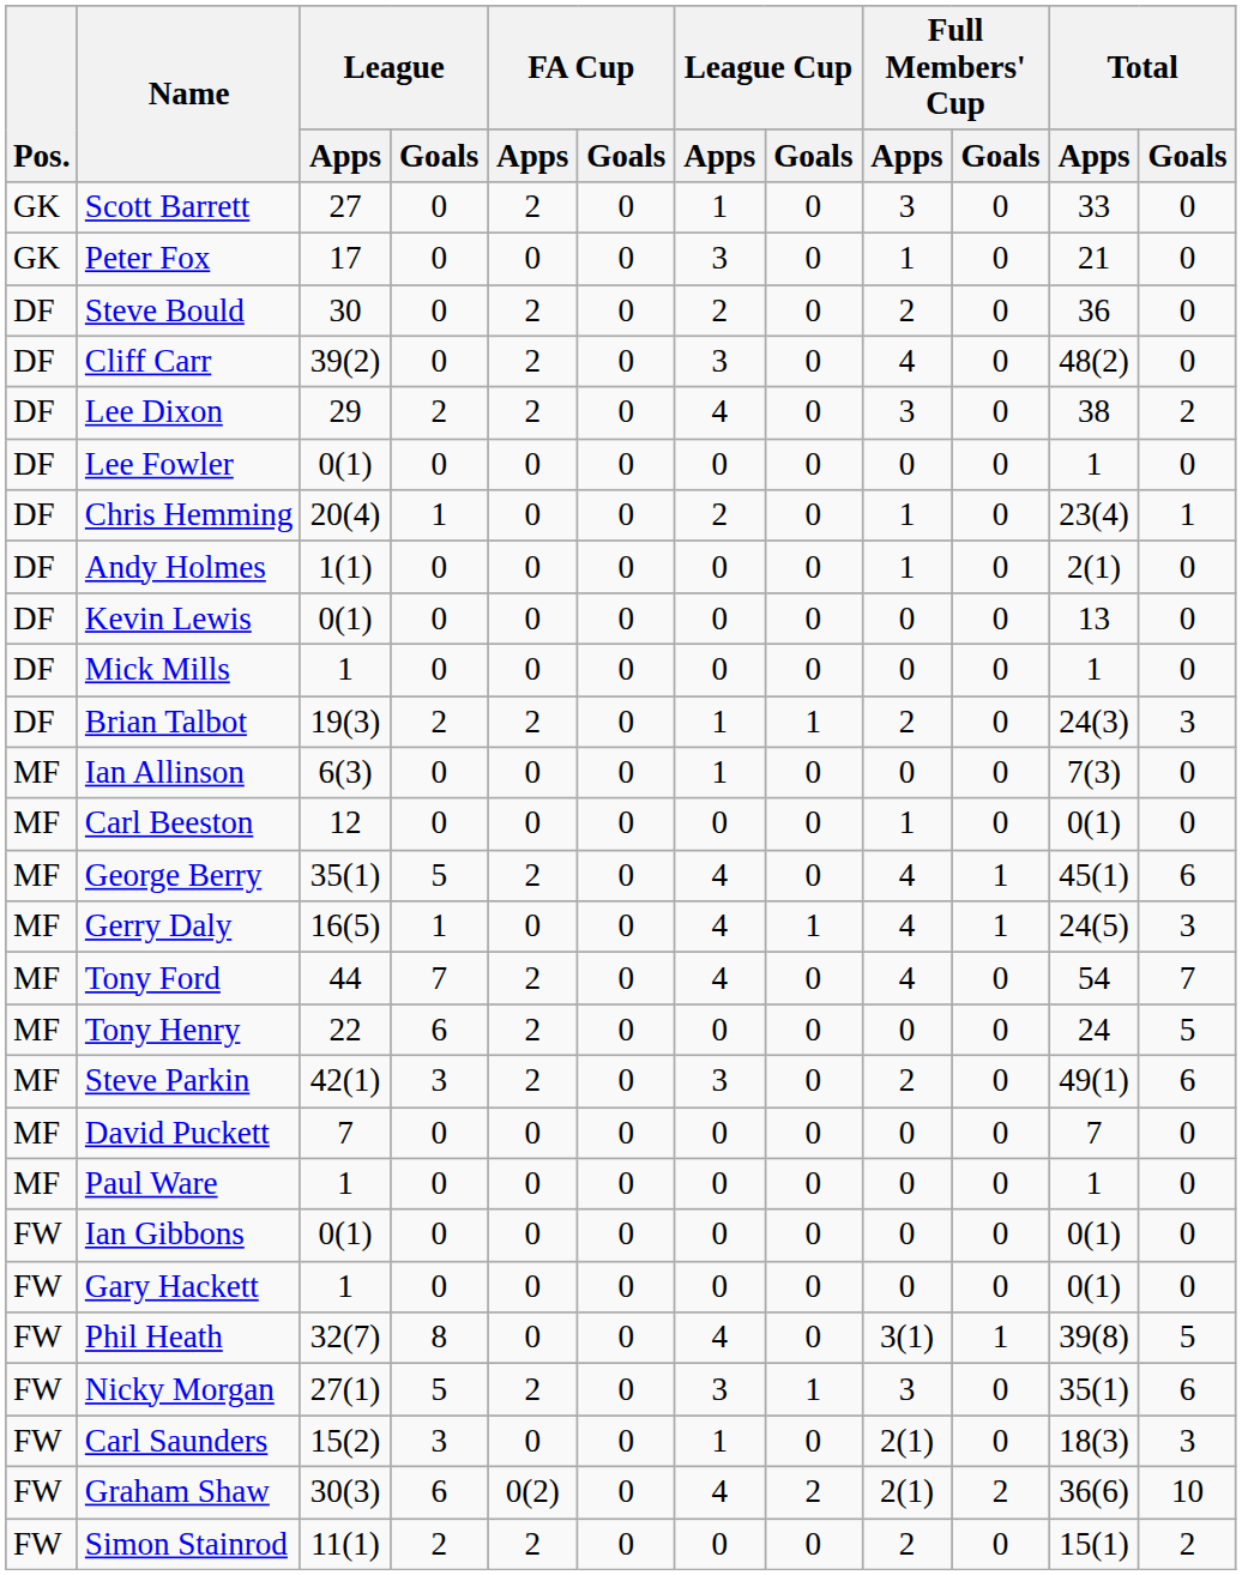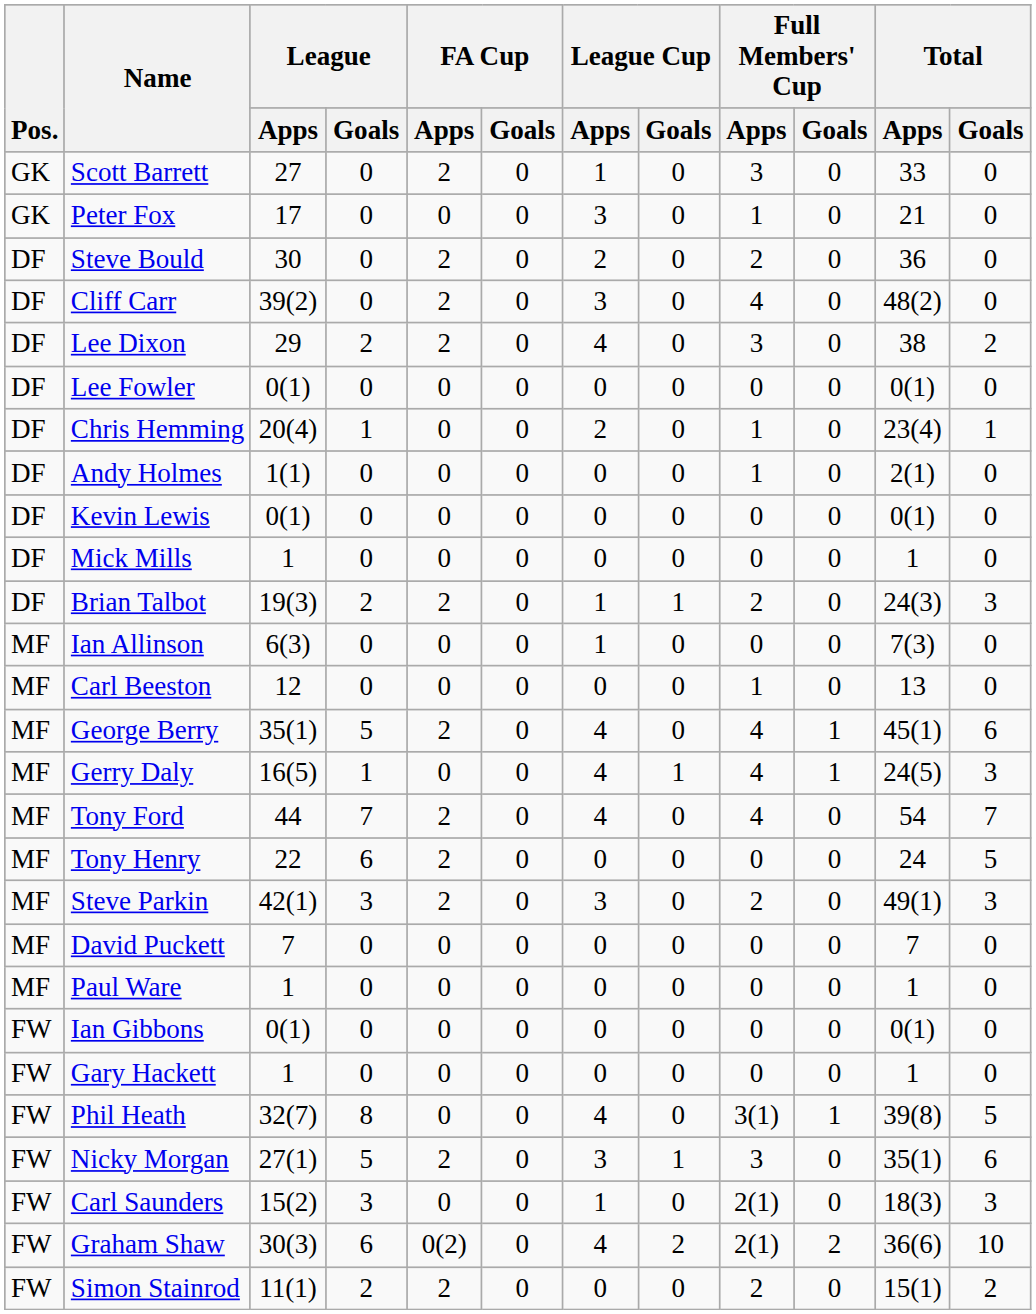Lee Fowler | Total / Apps: 1 -> 0(1)
Kevin Lewis | Total / Apps: 13 -> 0(1)
Carl Beeston | Total / Apps: 0(1) -> 13
Steve Parkin | Total / Goals: 6 -> 3
Gary Hackett | Total / Apps: 0(1) -> 1
